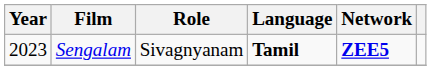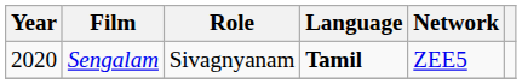Sengalam | Year: 2023 -> 2020
Sengalam | Network: bold -> normal
